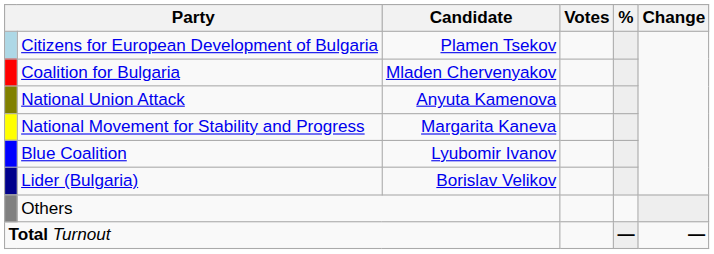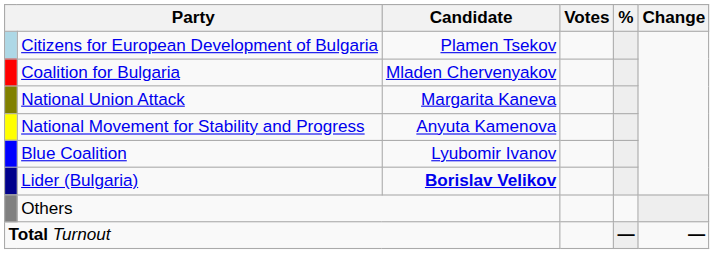National Union Attack | Candidate: Anyuta Kamenova -> Margarita Kaneva
National Movement for Stability and Progress | Candidate: Margarita Kaneva -> Anyuta Kamenova
Lider (Bulgaria) | Candidate: normal -> bold
